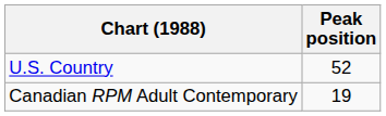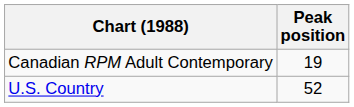rows swapped: Canadian RPM Adult Contemporary <-> U.S. Country
